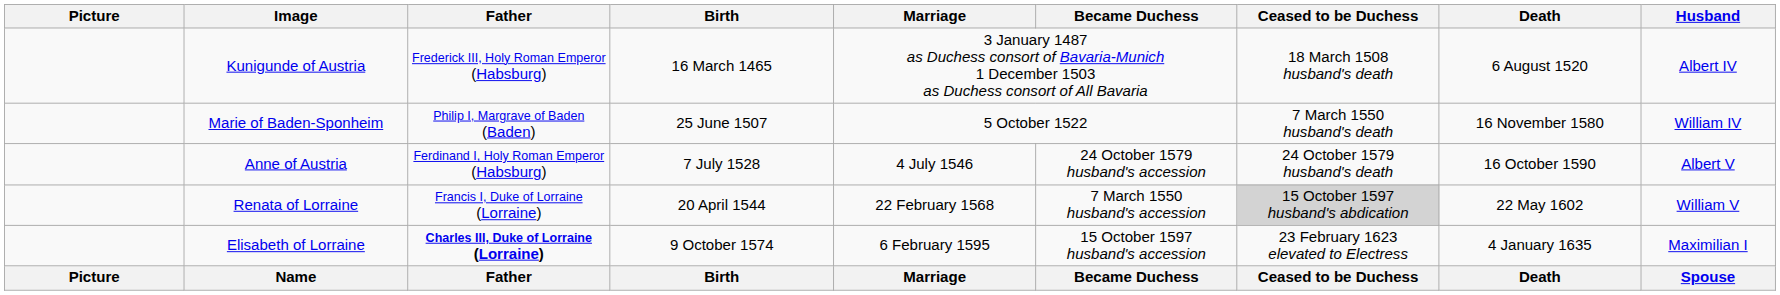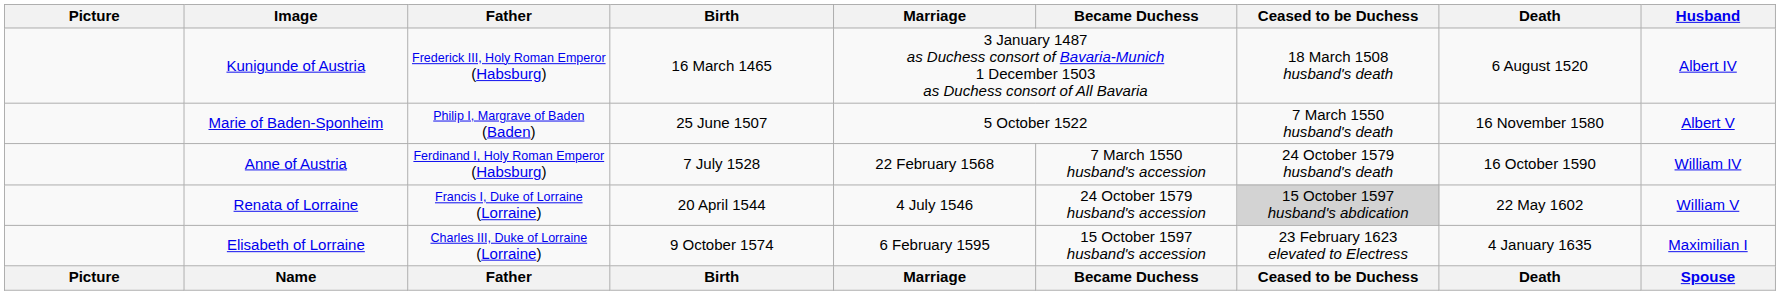Marie of Baden-Sponheim | Husband: William IV -> Albert V
Anne of Austria | Marriage: 4 July 1546 -> 22 February 1568
Anne of Austria | Became Duchess: 24 October 1579 husband's accession -> 7 March 1550 husband's accession
Anne of Austria | Husband: Albert V -> William IV
Renata of Lorraine | Marriage: 22 February 1568 -> 4 July 1546
Renata of Lorraine | Became Duchess: 7 March 1550 husband's accession -> 24 October 1579 husband's accession
Elisabeth of Lorraine | Father: bold -> normal
